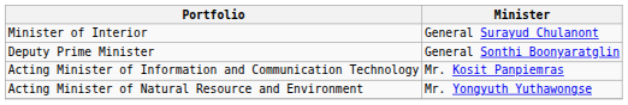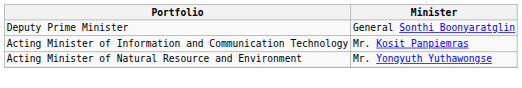- row: Minister of Interior | General Surayud Chulanont
